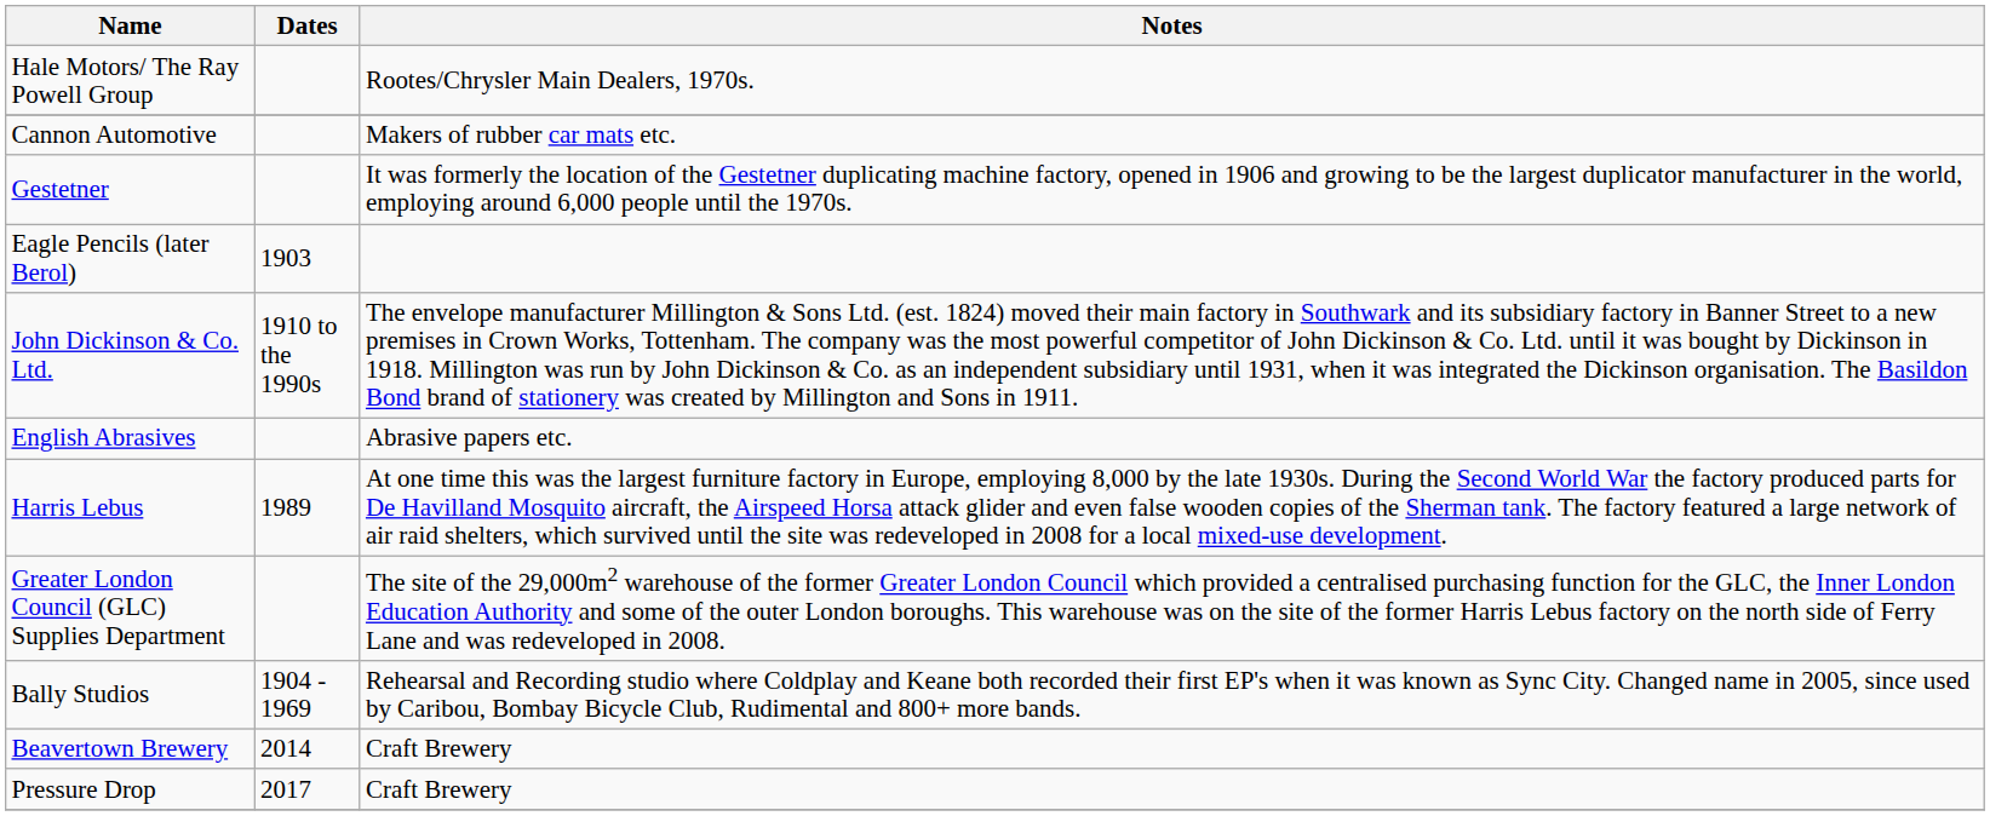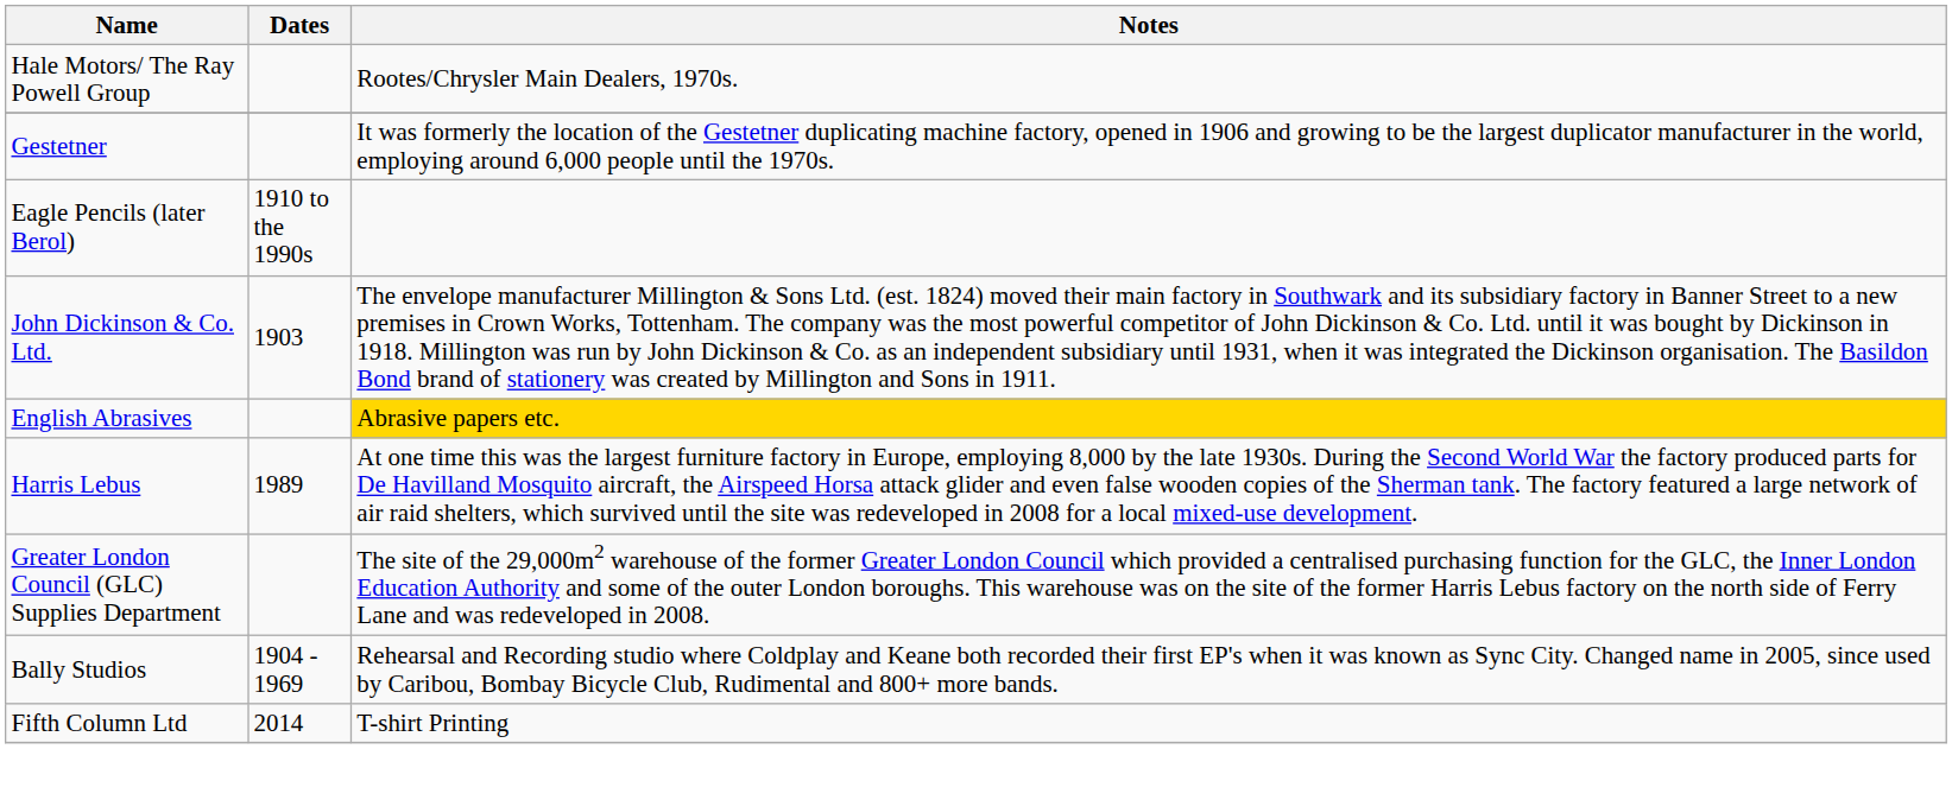- row: Cannon Automotive | Makers of rubber car mats etc.
Eagle Pencils (later Berol) | Dates: 1903 -> 1910 to the 1990s
John Dickinson & Co. Ltd. | Dates: 1910 to the 1990s -> 1903
English Abrasives | Notes: no background -> gold background
- row: Beavertown Brewery | 2014 | Craft Brewery
- row: Pressure Drop | 2017 | Craft Brewery
+ row: Fifth Column Ltd | 2014 | T-shirt Printing
